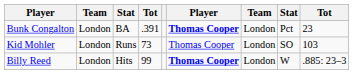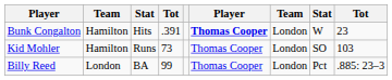Bunk Congalton | column 2: London -> Hamilton
Bunk Congalton | column 3: BA -> Hits
Bunk Congalton | column 8: Pct -> W
Kid Mohler | column 2: London -> Hamilton
Billy Reed | column 3: Hits -> BA
Billy Reed | column 6: bold -> normal
Billy Reed | column 8: W -> Pct
